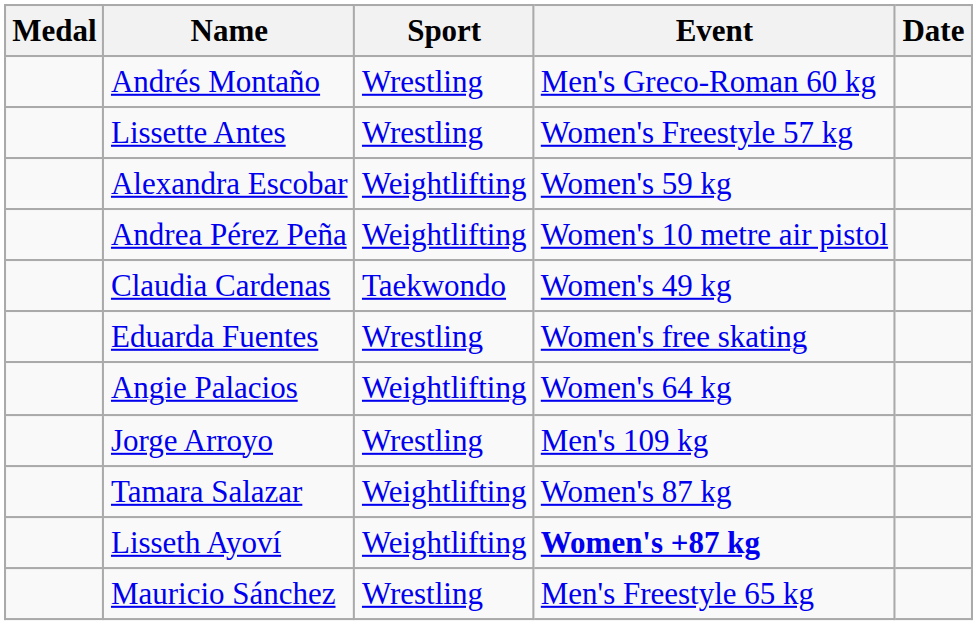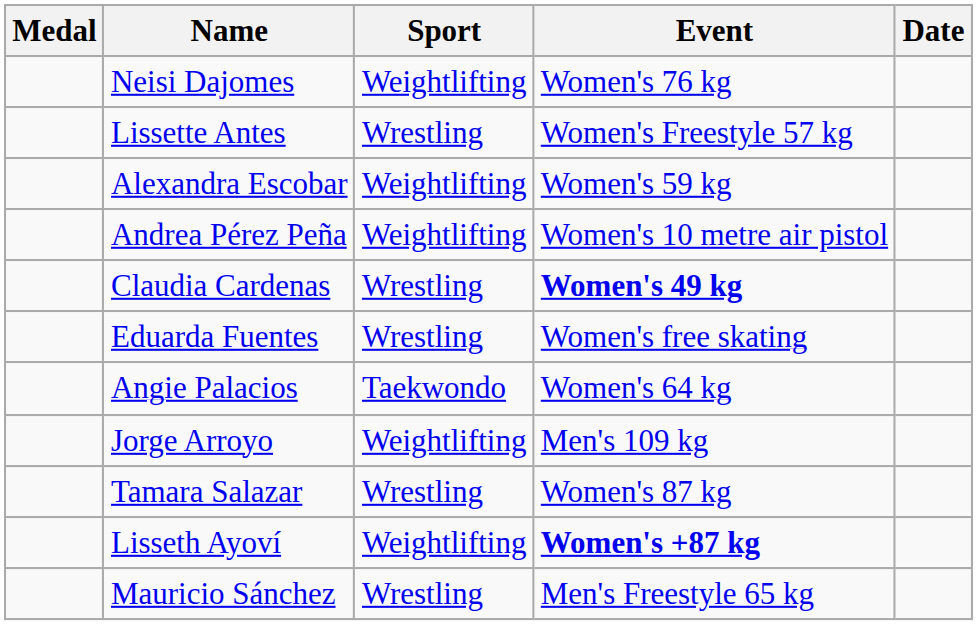+ row: Neisi Dajomes | Weightlifting | Women's 76 kg
- row: Andrés Montaño | Wrestling | Men's Greco-Roman 60 kg
Claudia Cardenas | Sport: Taekwondo -> Wrestling
Claudia Cardenas | Event: normal -> bold
Angie Palacios | Sport: Weightlifting -> Taekwondo
Jorge Arroyo | Sport: Wrestling -> Weightlifting
Tamara Salazar | Sport: Weightlifting -> Wrestling
